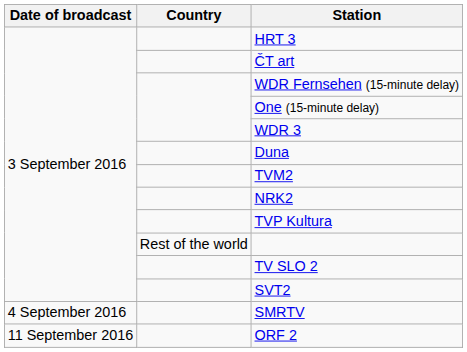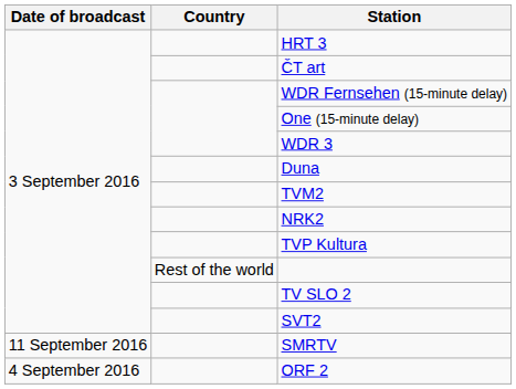SMRTV | Date of broadcast: 4 September 2016 -> 11 September 2016
ORF 2 | Date of broadcast: 11 September 2016 -> 4 September 2016
